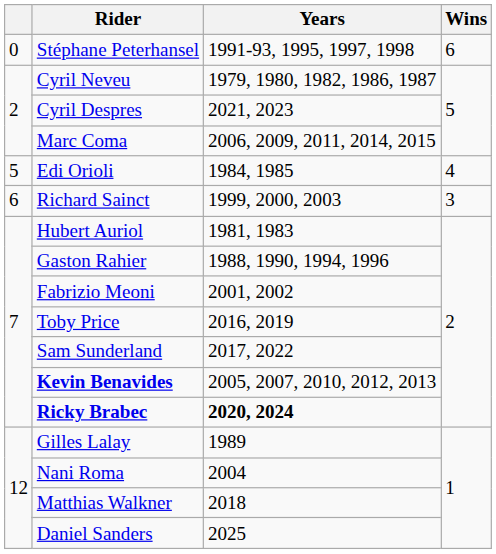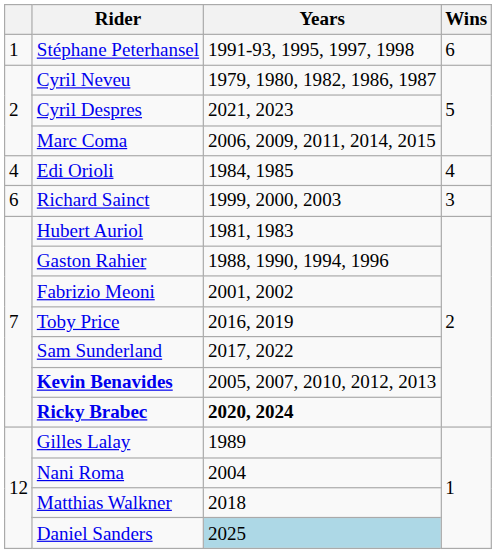Stéphane Peterhansel | column 1: 0 -> 1
Edi Orioli | column 1: 5 -> 4
Daniel Sanders | Years: no background -> lightblue background
